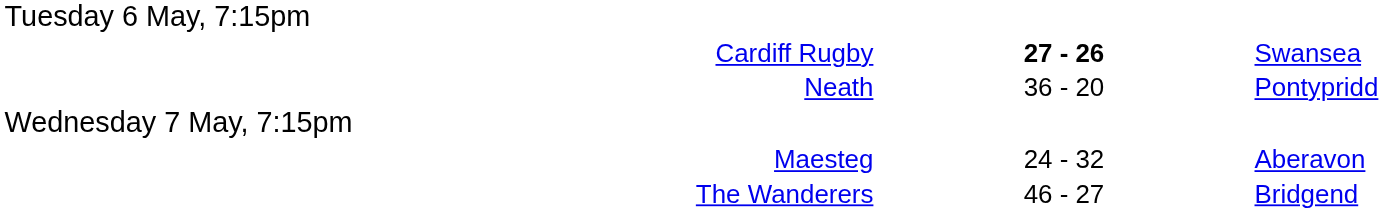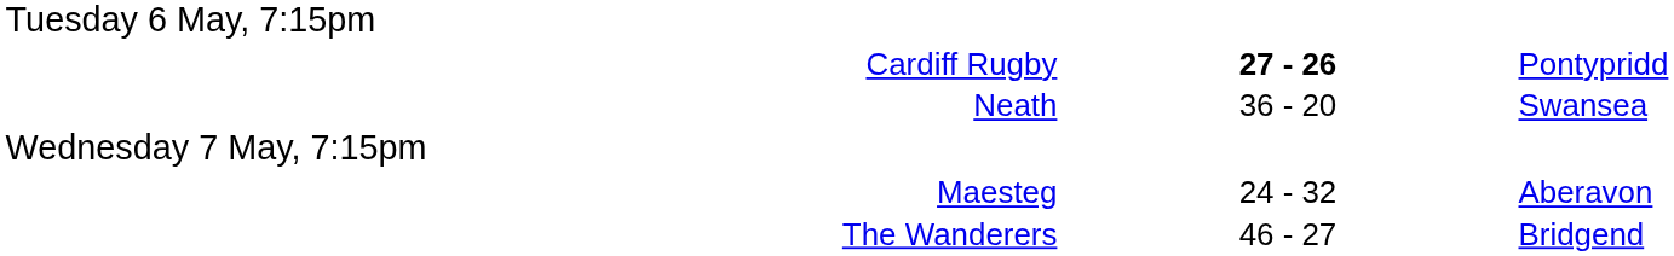Cardiff Rugby | column 3: Swansea -> Pontypridd
Neath | column 3: Pontypridd -> Swansea
